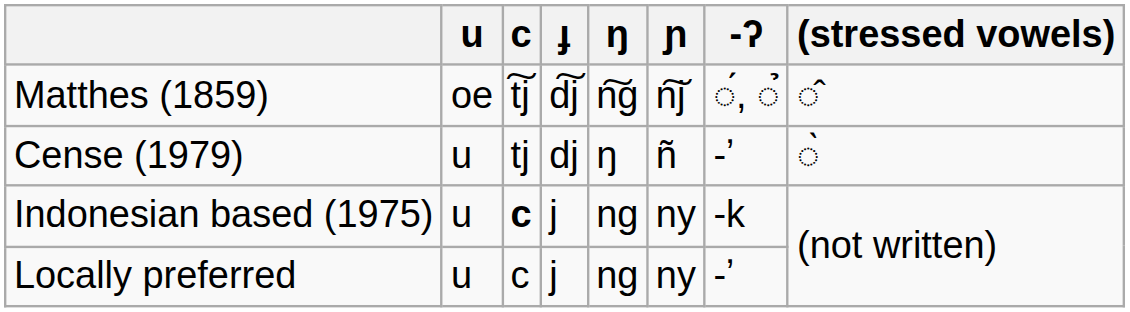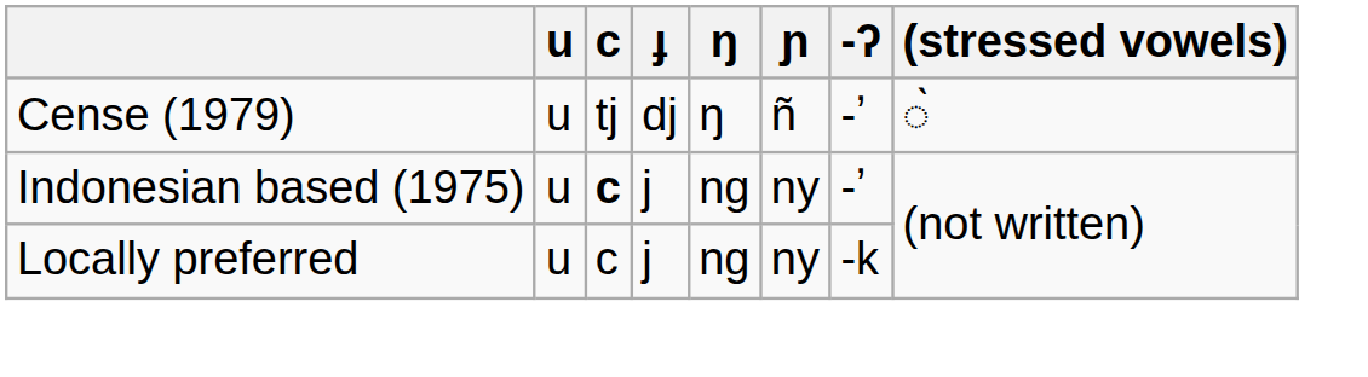- row: Matthes (1859) | oe | t͠j | d͠j | n͠g | n͠j | ◌́, ◌̉ | ◌̂
Indonesian based (1975) | -ʔ: -k -> -ʼ
Locally preferred | -ʔ: -ʼ -> -k
